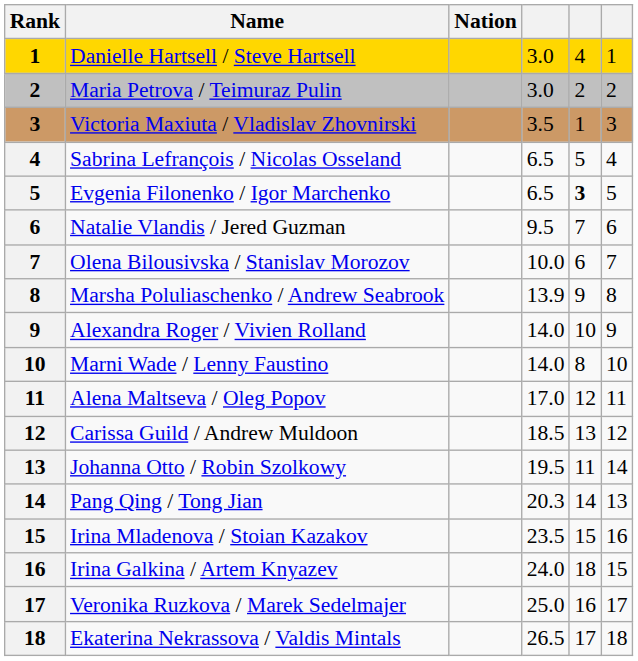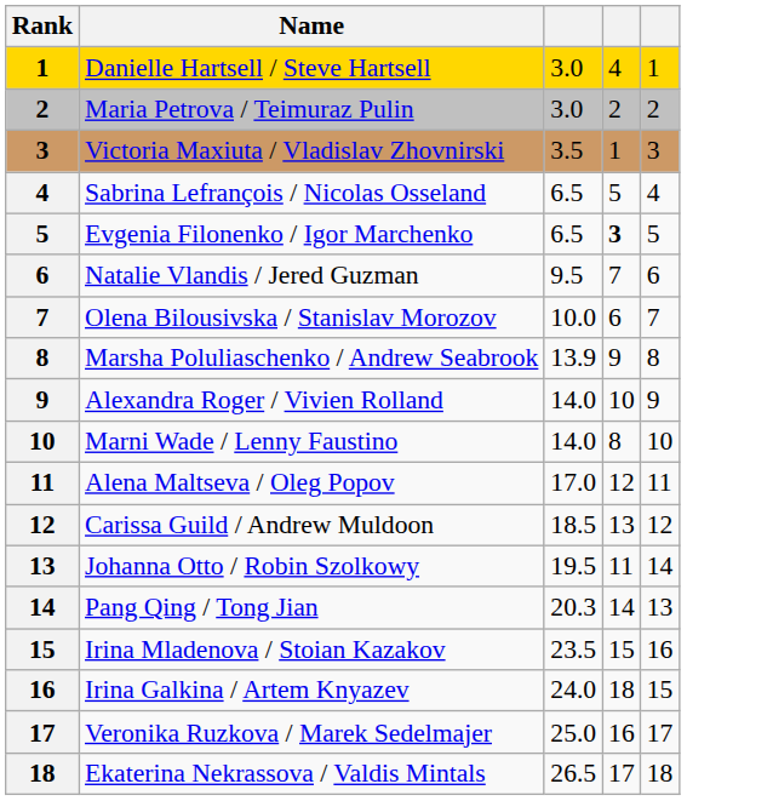- column: Nation
